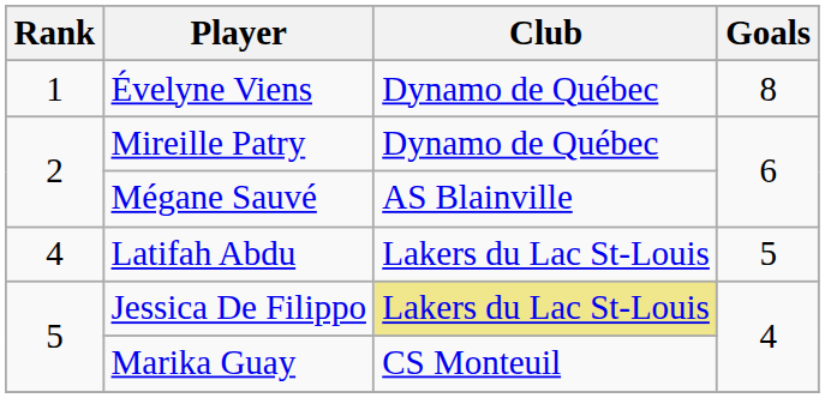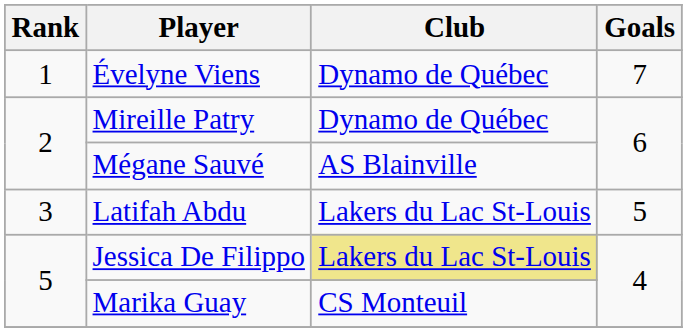Évelyne Viens | Goals: 8 -> 7
Latifah Abdu | Rank: 4 -> 3
